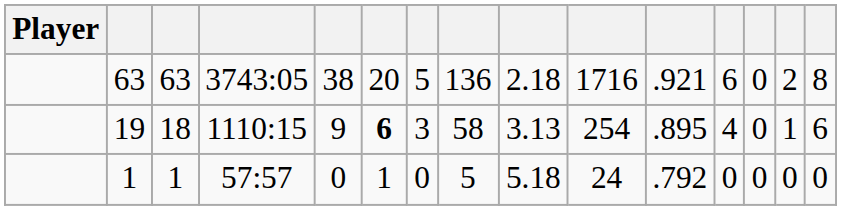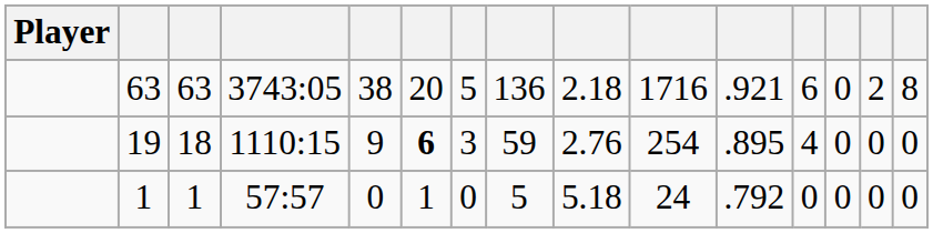19 | column 8: 58 -> 59
19 | column 9: 3.13 -> 2.76
19 | column 14: 1 -> 0
19 | column 15: 6 -> 0
